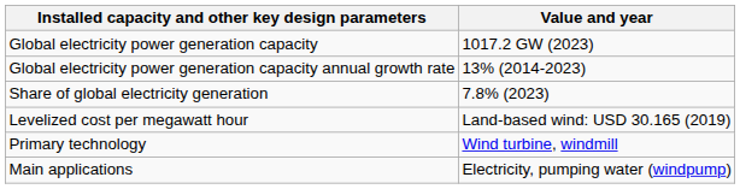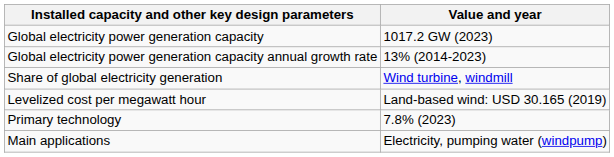Share of global electricity generation | Value and year: 7.8% (2023) -> Wind turbine, windmill
Primary technology | Value and year: Wind turbine, windmill -> 7.8% (2023)
